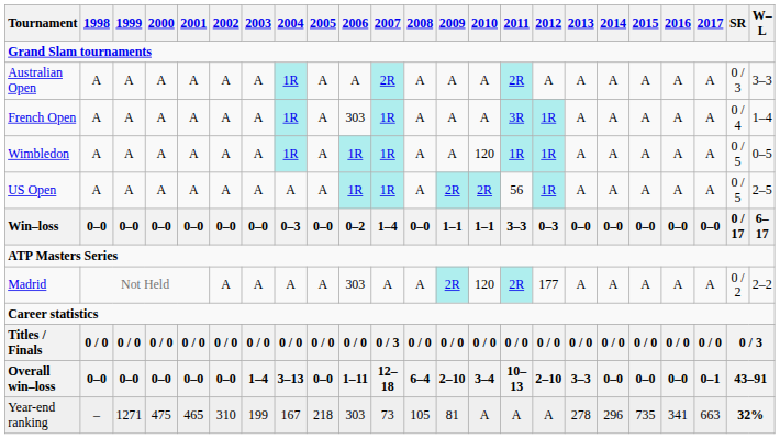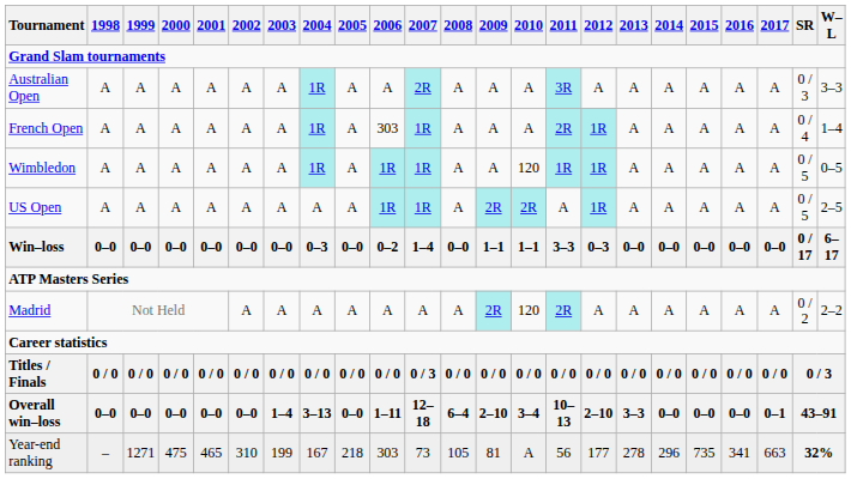Australian Open | 2011: 2R -> 3R
French Open | 2011: 3R -> 2R
US Open | 2011: 56 -> A
Madrid | 2006: 303 -> A
Madrid | 2012: 177 -> A
Year-end ranking | 2011: A -> 56
Year-end ranking | 2012: A -> 177
